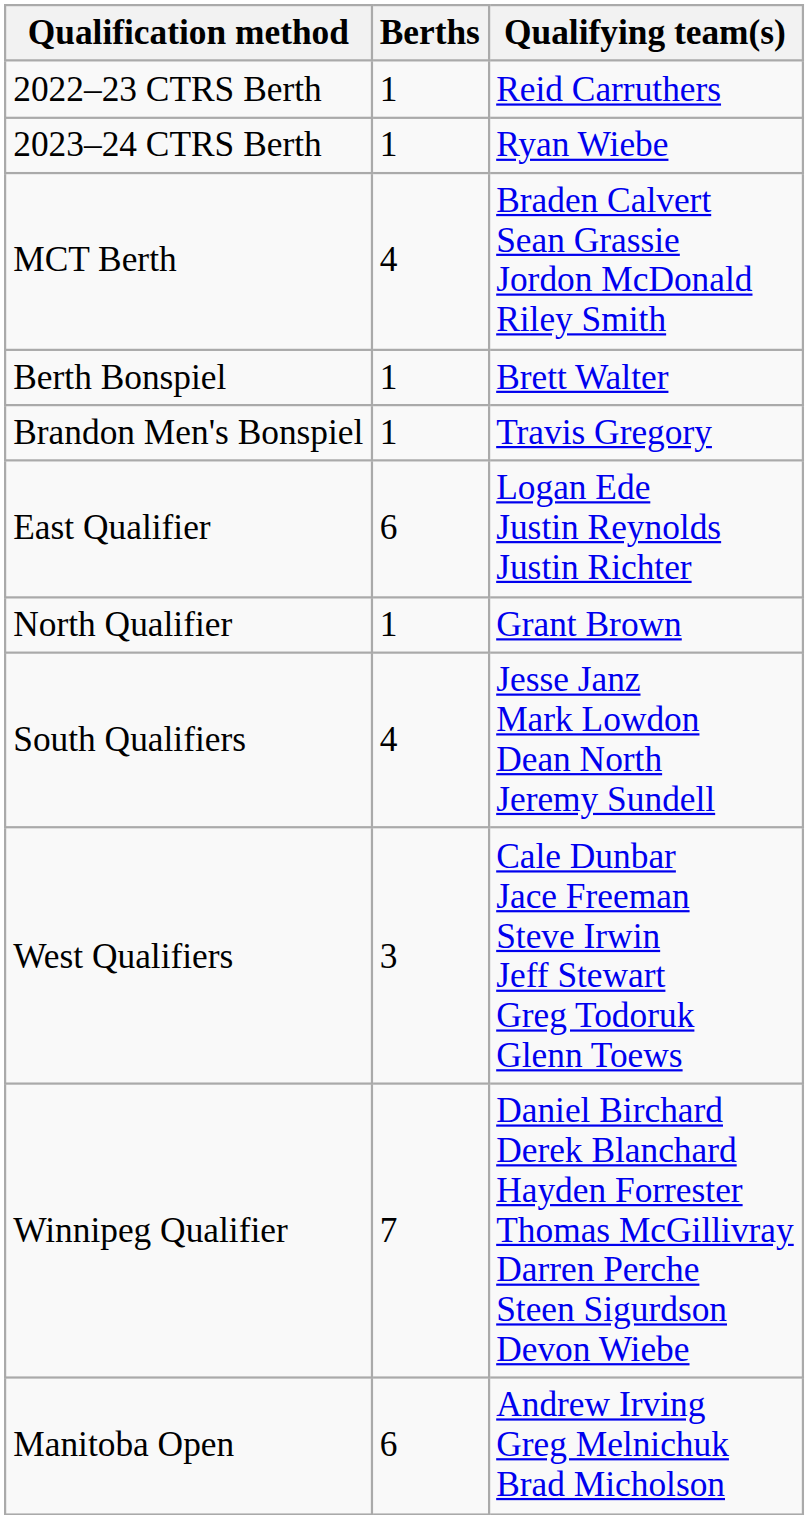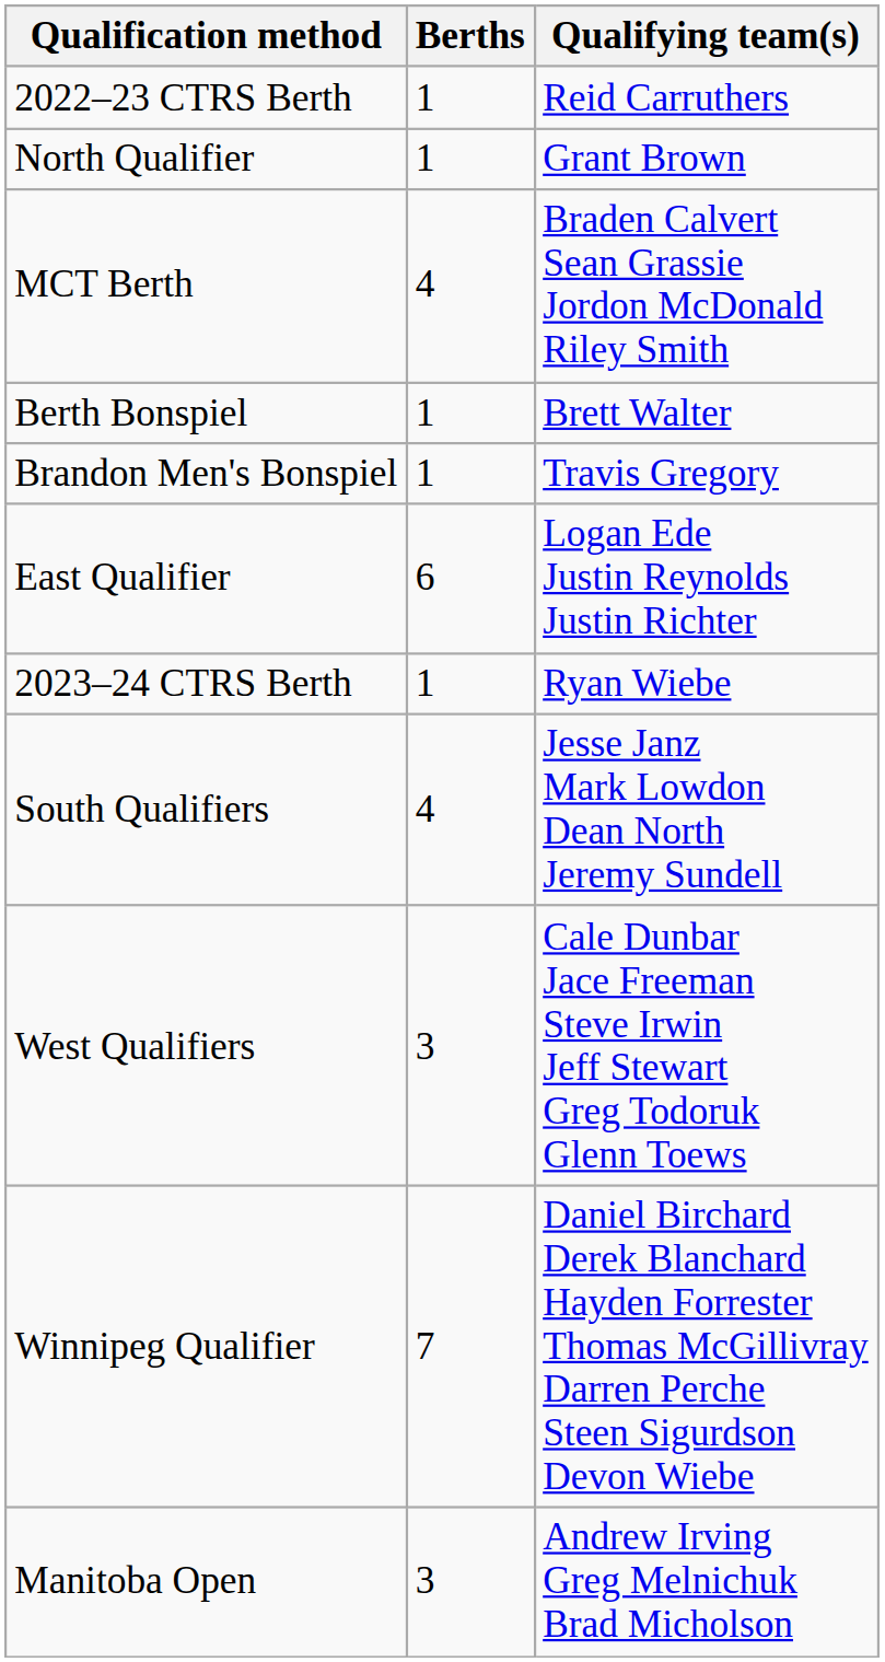rows swapped: 2023–24 CTRS Berth <-> North Qualifier
Manitoba Open | Berths: 6 -> 3
